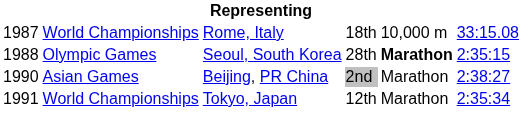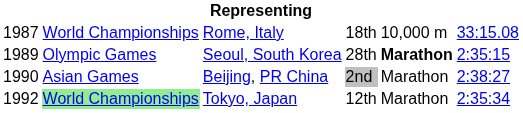Seoul, South Korea | column 1: 1988 -> 1989
Tokyo, Japan | column 1: 1991 -> 1992
Tokyo, Japan | column 2: no background -> lightgreen background
